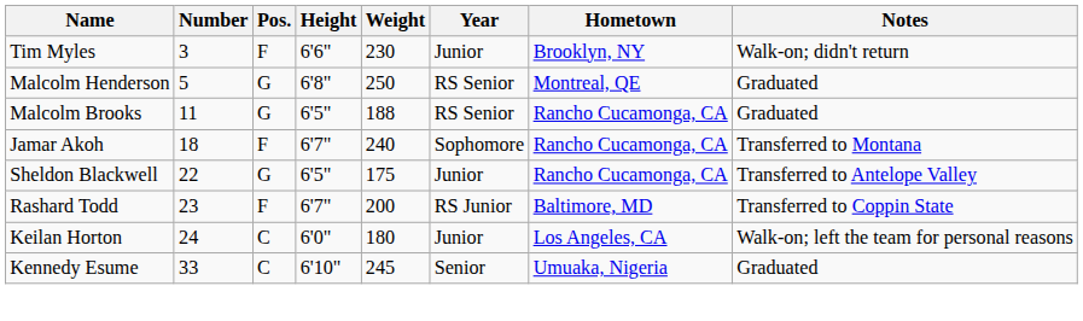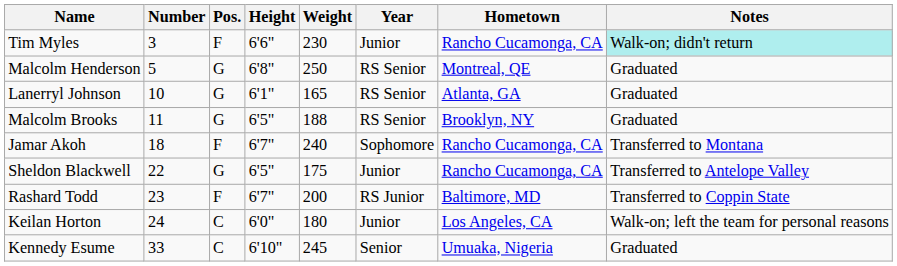Tim Myles | Hometown: Brooklyn, NY -> Rancho Cucamonga, CA
Tim Myles | Notes: no background -> paleturquoise background
+ row: Lanerryl Johnson | 10 | G | 6'1" | 165 | RS Senior | Atlanta, GA | Graduated
Malcolm Brooks | Hometown: Rancho Cucamonga, CA -> Brooklyn, NY
